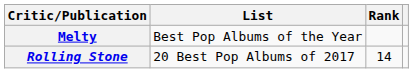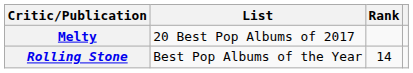Melty | List: Best Pop Albums of the Year -> 20 Best Pop Albums of 2017
Rolling Stone | List: 20 Best Pop Albums of 2017 -> Best Pop Albums of the Year
